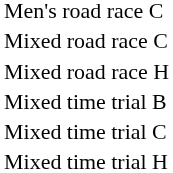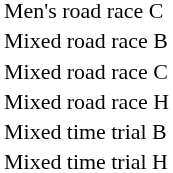+ row: Mixed road race B
- row: Mixed time trial C
